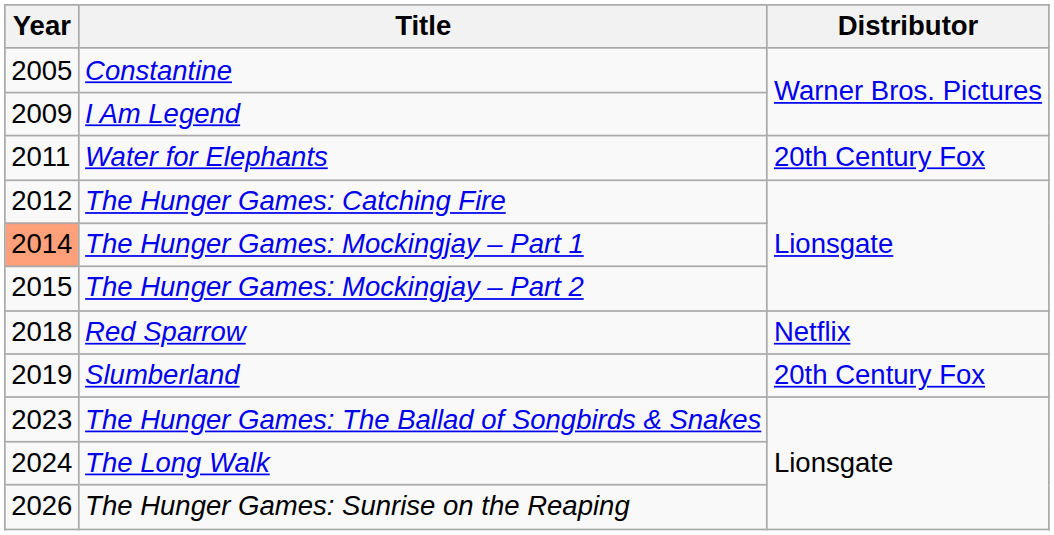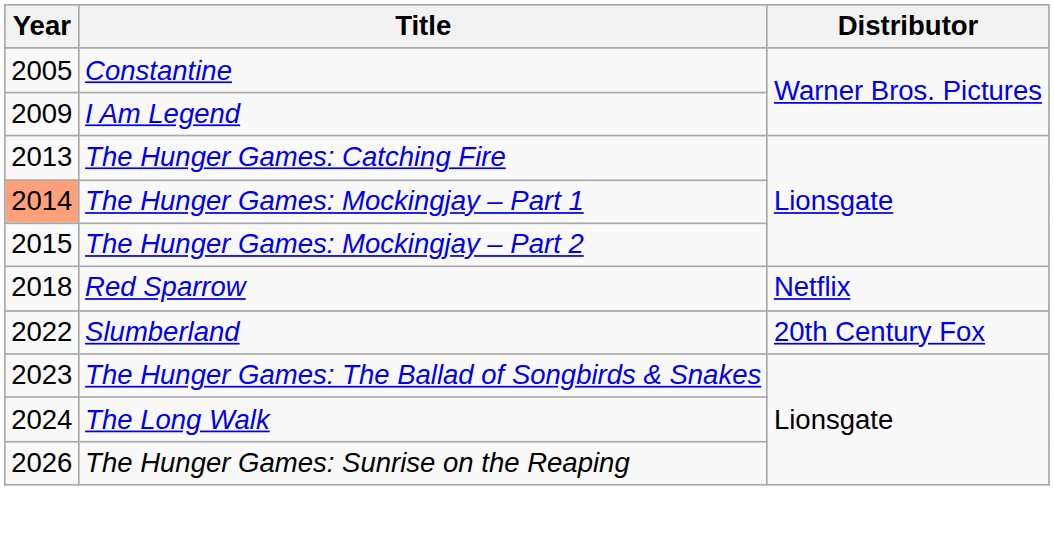- row: 2011 | Water for Elephants | 20th Century Fox
The Hunger Games: Catching Fire | Year: 2012 -> 2013
Slumberland | Year: 2019 -> 2022
